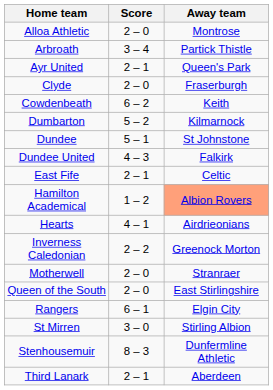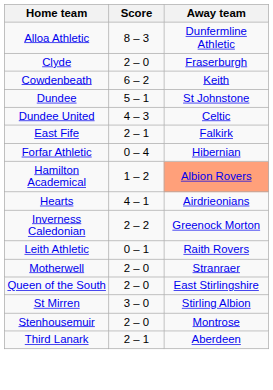Alloa Athletic | Score: 2 – 0 -> 8 – 3
Alloa Athletic | Away team: Montrose -> Dunfermline Athletic
- row: Arbroath | 3 – 4 | Partick Thistle
- row: Ayr United | 2 – 1 | Queen's Park
- row: Dumbarton | 5 – 2 | Kilmarnock
Dundee United | Away team: Falkirk -> Celtic
East Fife | Away team: Celtic -> Falkirk
+ row: Forfar Athletic | 0 – 4 | Hibernian
+ row: Leith Athletic | 0 – 1 | Raith Rovers
- row: Rangers | 6 – 1 | Elgin City
Stenhousemuir | Score: 8 – 3 -> 2 – 0
Stenhousemuir | Away team: Dunfermline Athletic -> Montrose
